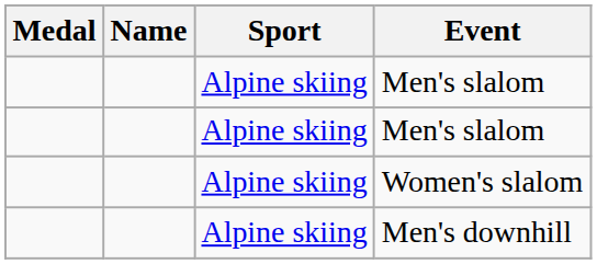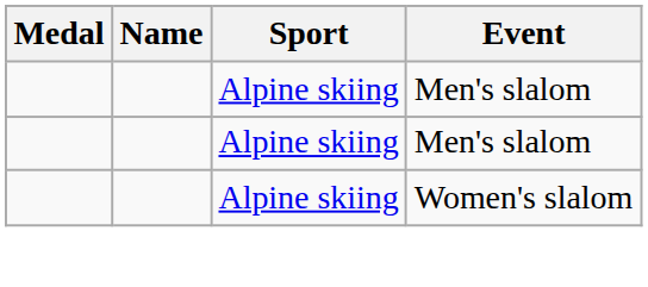- row: Alpine skiing | Men's downhill
